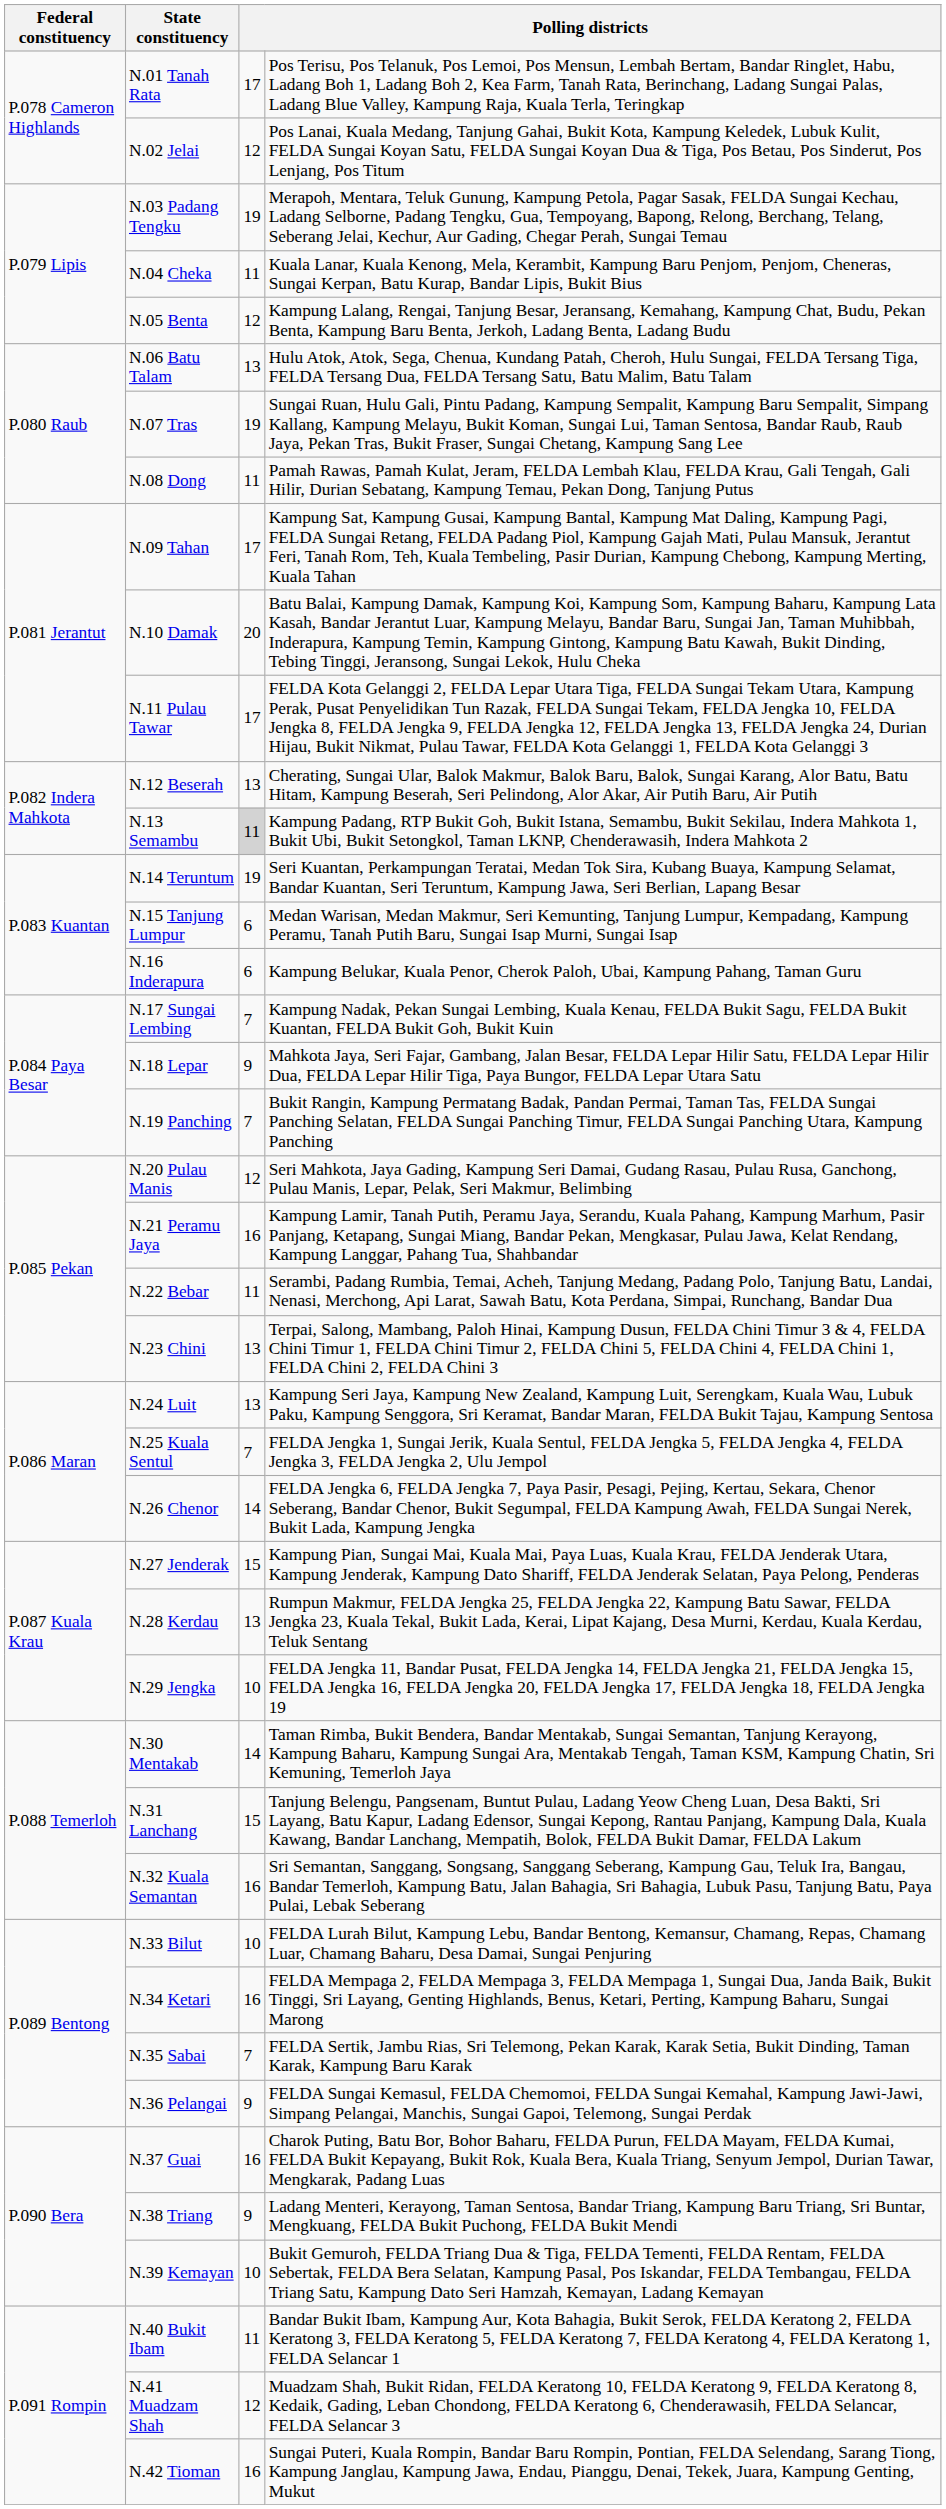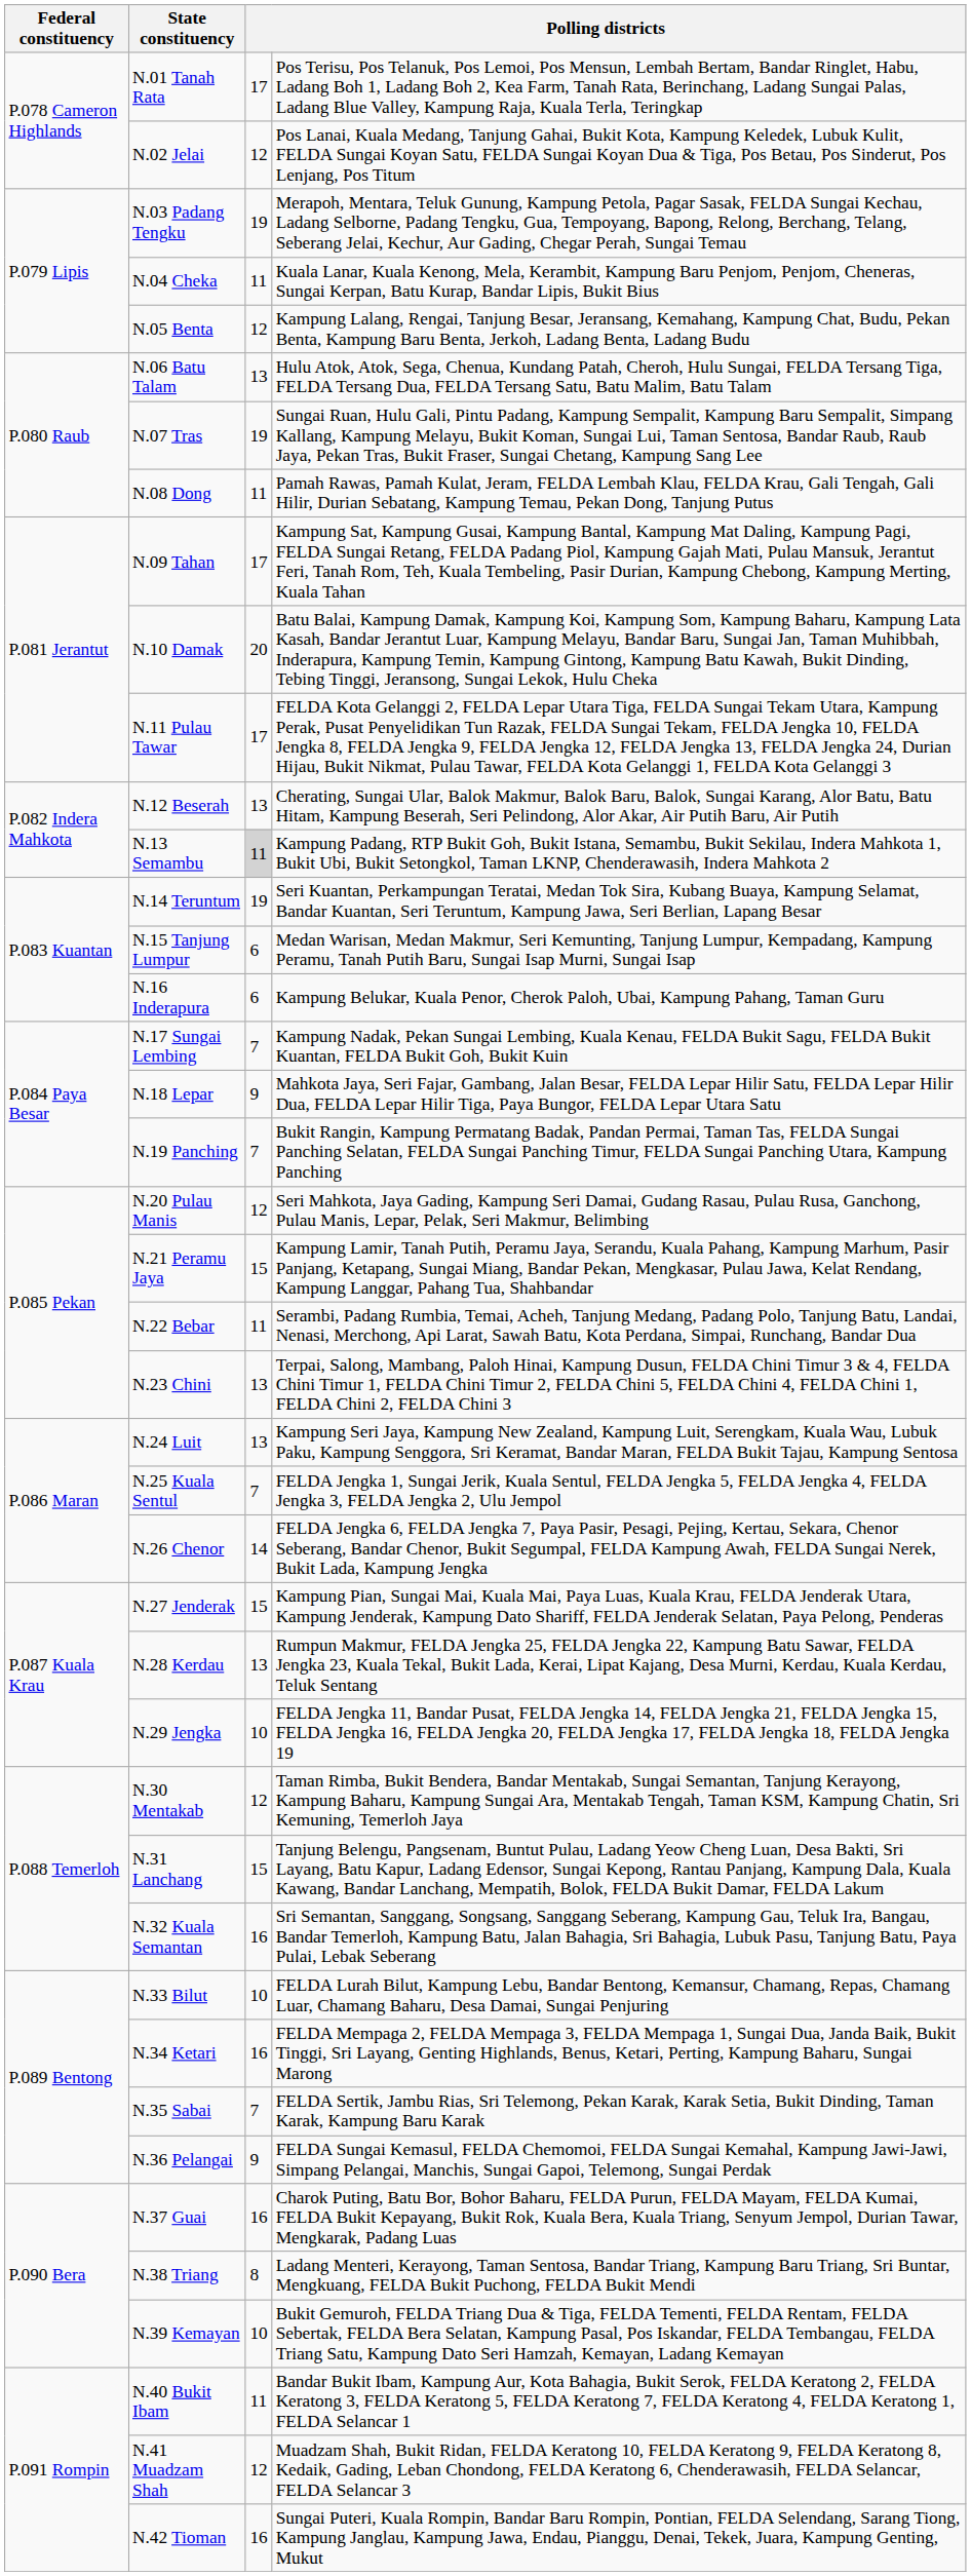N.21 Peramu Jaya | column 3: 16 -> 15
N.30 Mentakab | column 3: 14 -> 12
N.38 Triang | column 3: 9 -> 8
